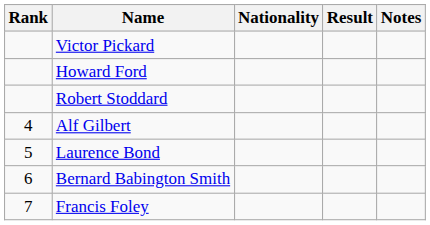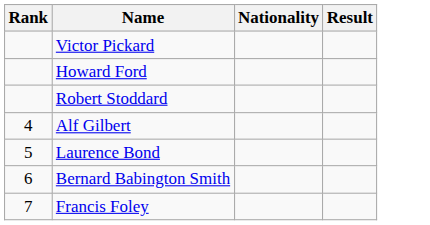- column: Notes
